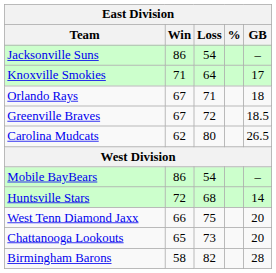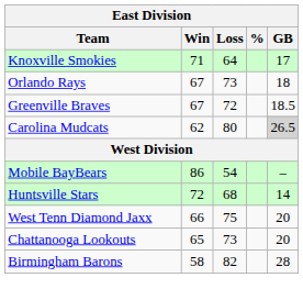- row: Jacksonville Suns | 86 | 54 | –
Orlando Rays | Loss: 71 -> 73
Carolina Mudcats | GB: no background -> lightgrey background
